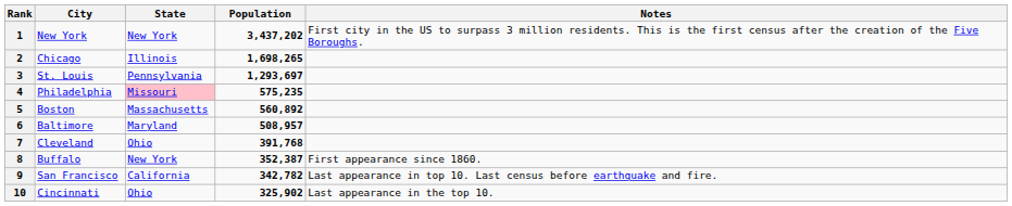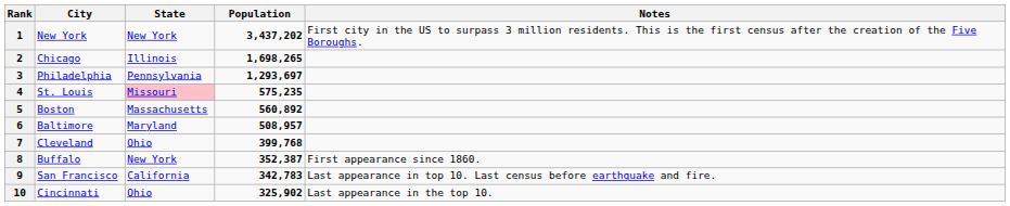3 | City: St. Louis -> Philadelphia
4 | City: Philadelphia -> St. Louis
7 | Population: 391,768 -> 399,768
9 | Population: 342,782 -> 342,783
